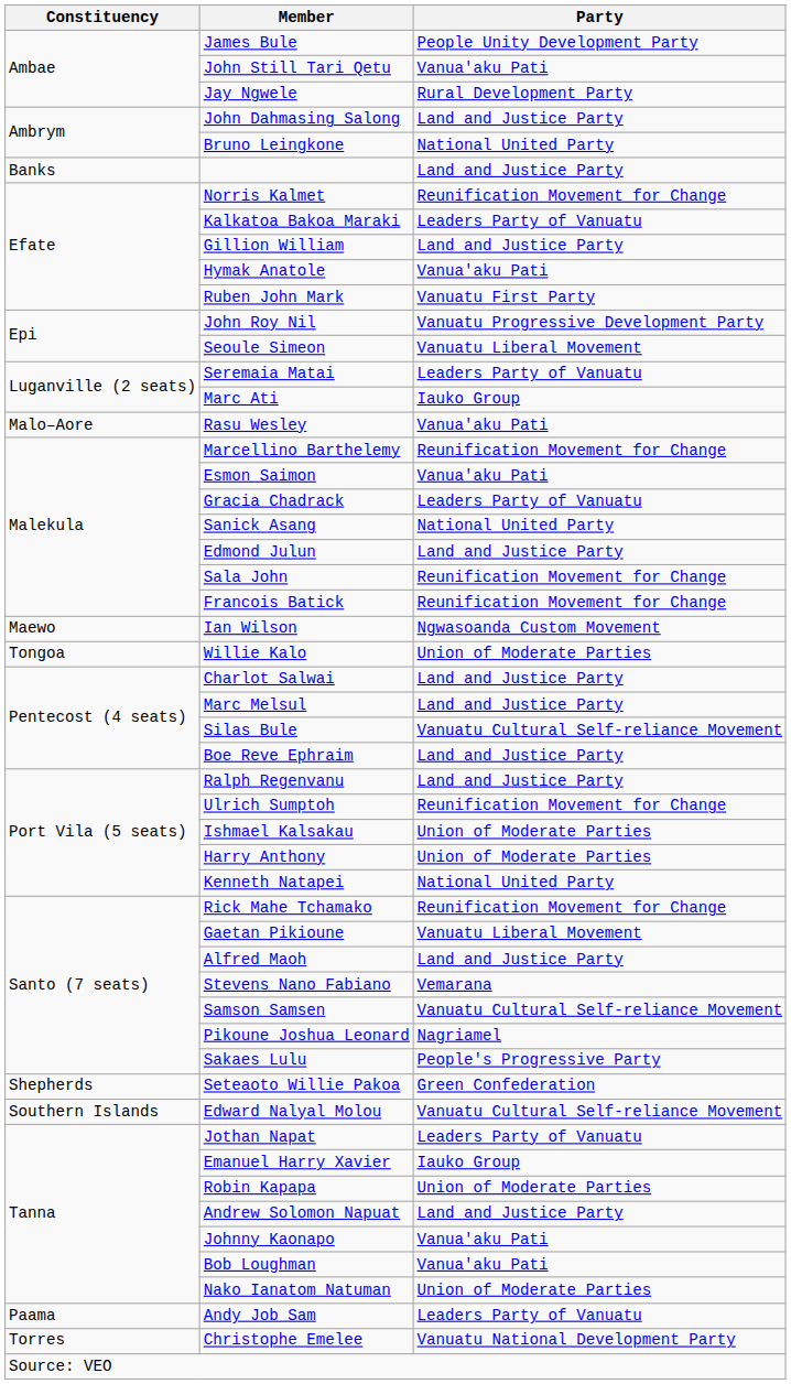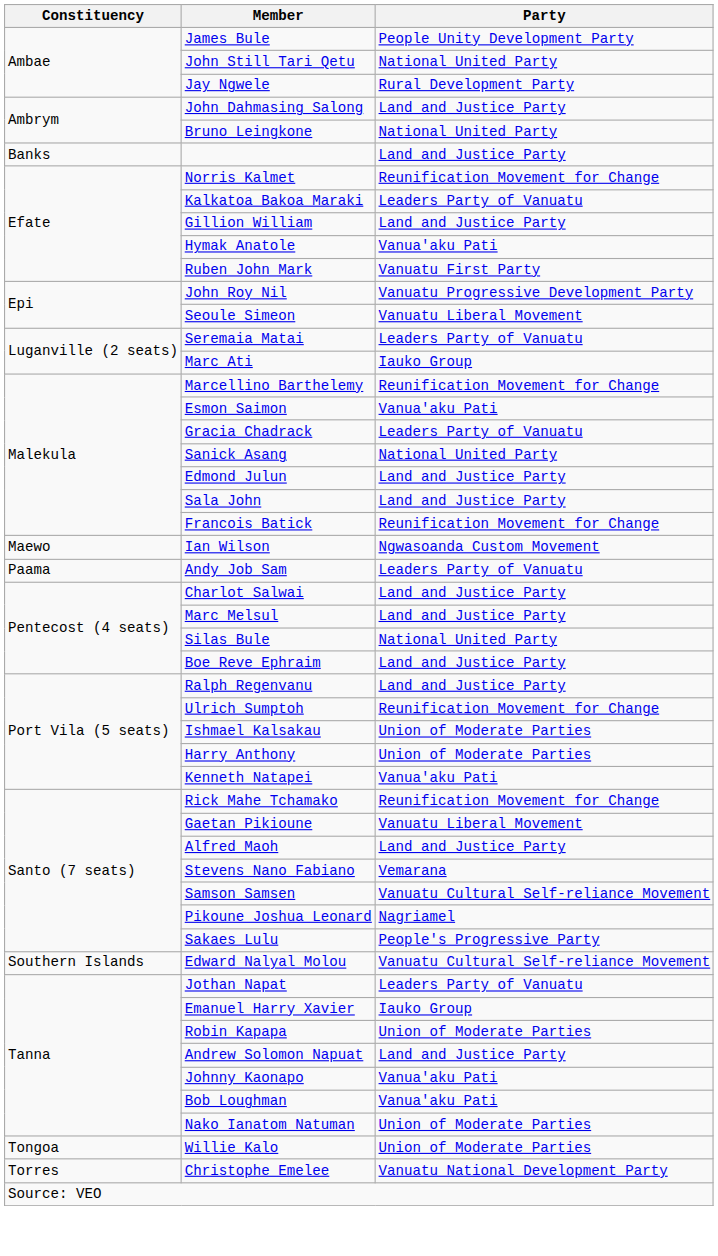John Still Tari Qetu | Party: Vanua'aku Pati -> National United Party
- row: Malo–Aore | Rasu Wesley | Vanua'aku Pati
Sala John | Party: Reunification Movement for Change -> Land and Justice Party
rows swapped: Andy Job Sam <-> Willie Kalo
Silas Bule | Party: Vanuatu Cultural Self-reliance Movement -> National United Party
Kenneth Natapei | Party: National United Party -> Vanua'aku Pati
- row: Shepherds | Seteaoto Willie Pakoa | Green Confederation
